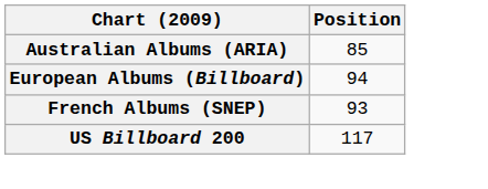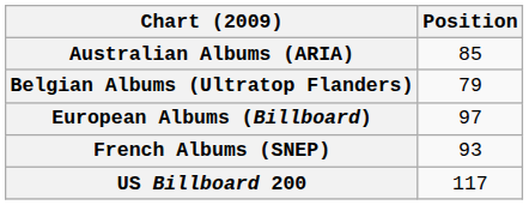+ row: Belgian Albums (Ultratop Flanders) | 79
European Albums (Billboard) | Position: 94 -> 97
